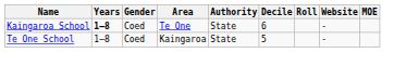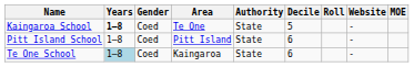Kaingaroa School | Decile: 6 -> 5
+ row: Pitt Island School | 1–8 | Coed | Pitt Island | State | 6 | -
Te One School | Years: no background -> lightblue background
Te One School | Decile: 5 -> 6
